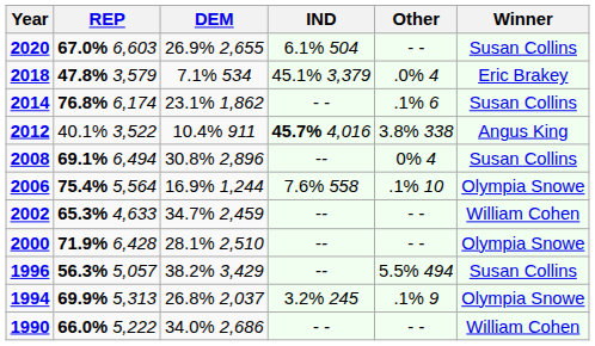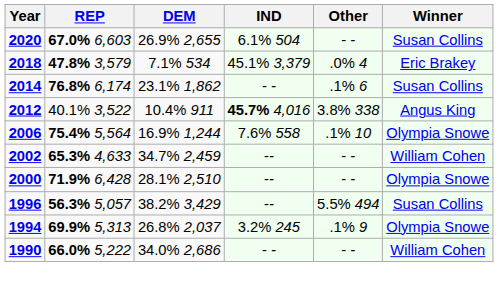- row: 2008 | 69.1% 6,494 | 30.8% 2,896 | -- | 0% 4 | Susan Collins
